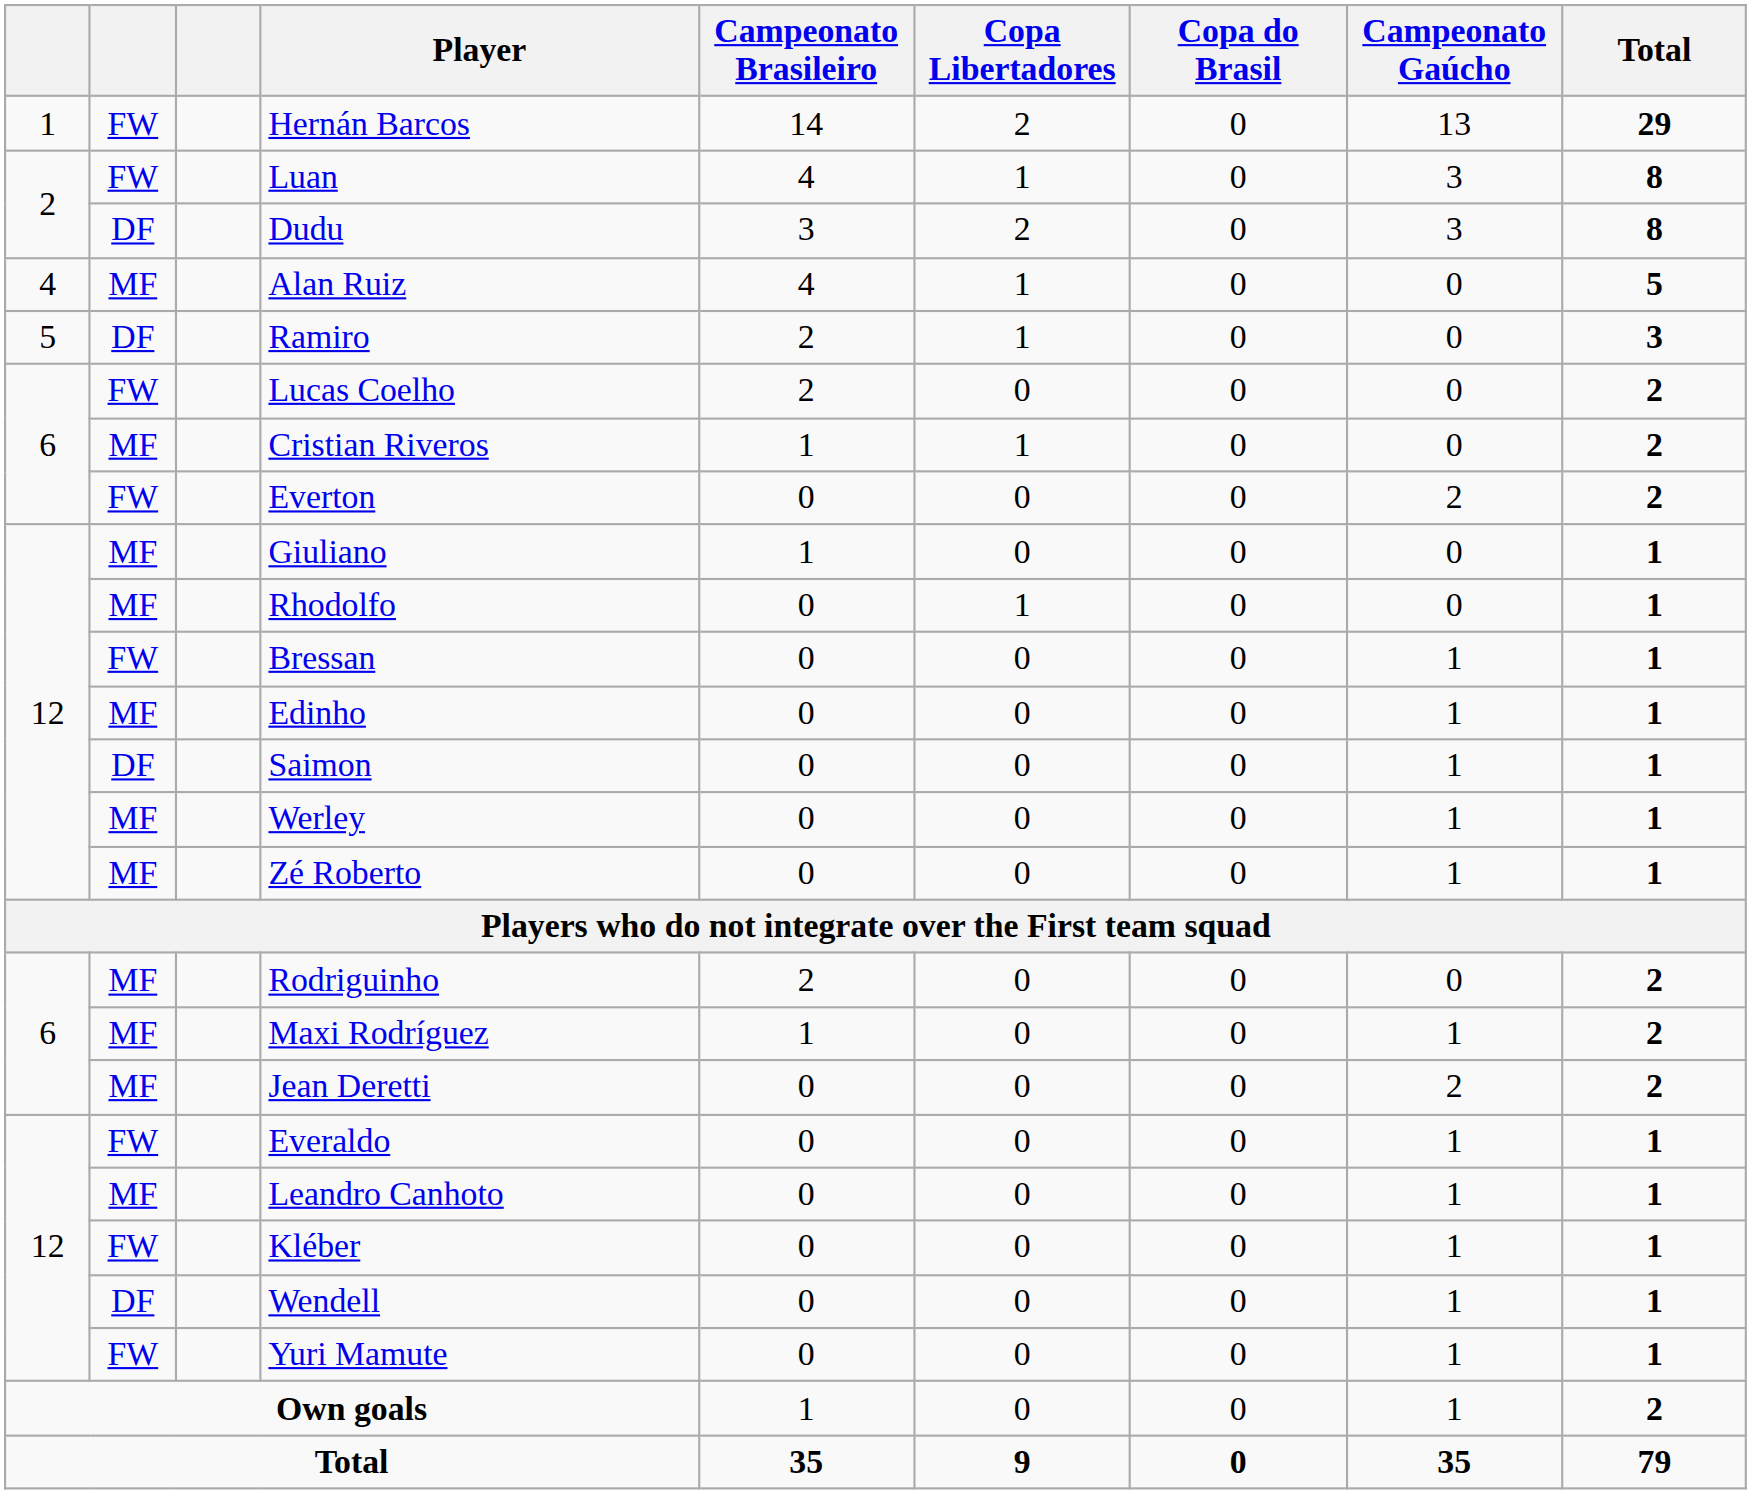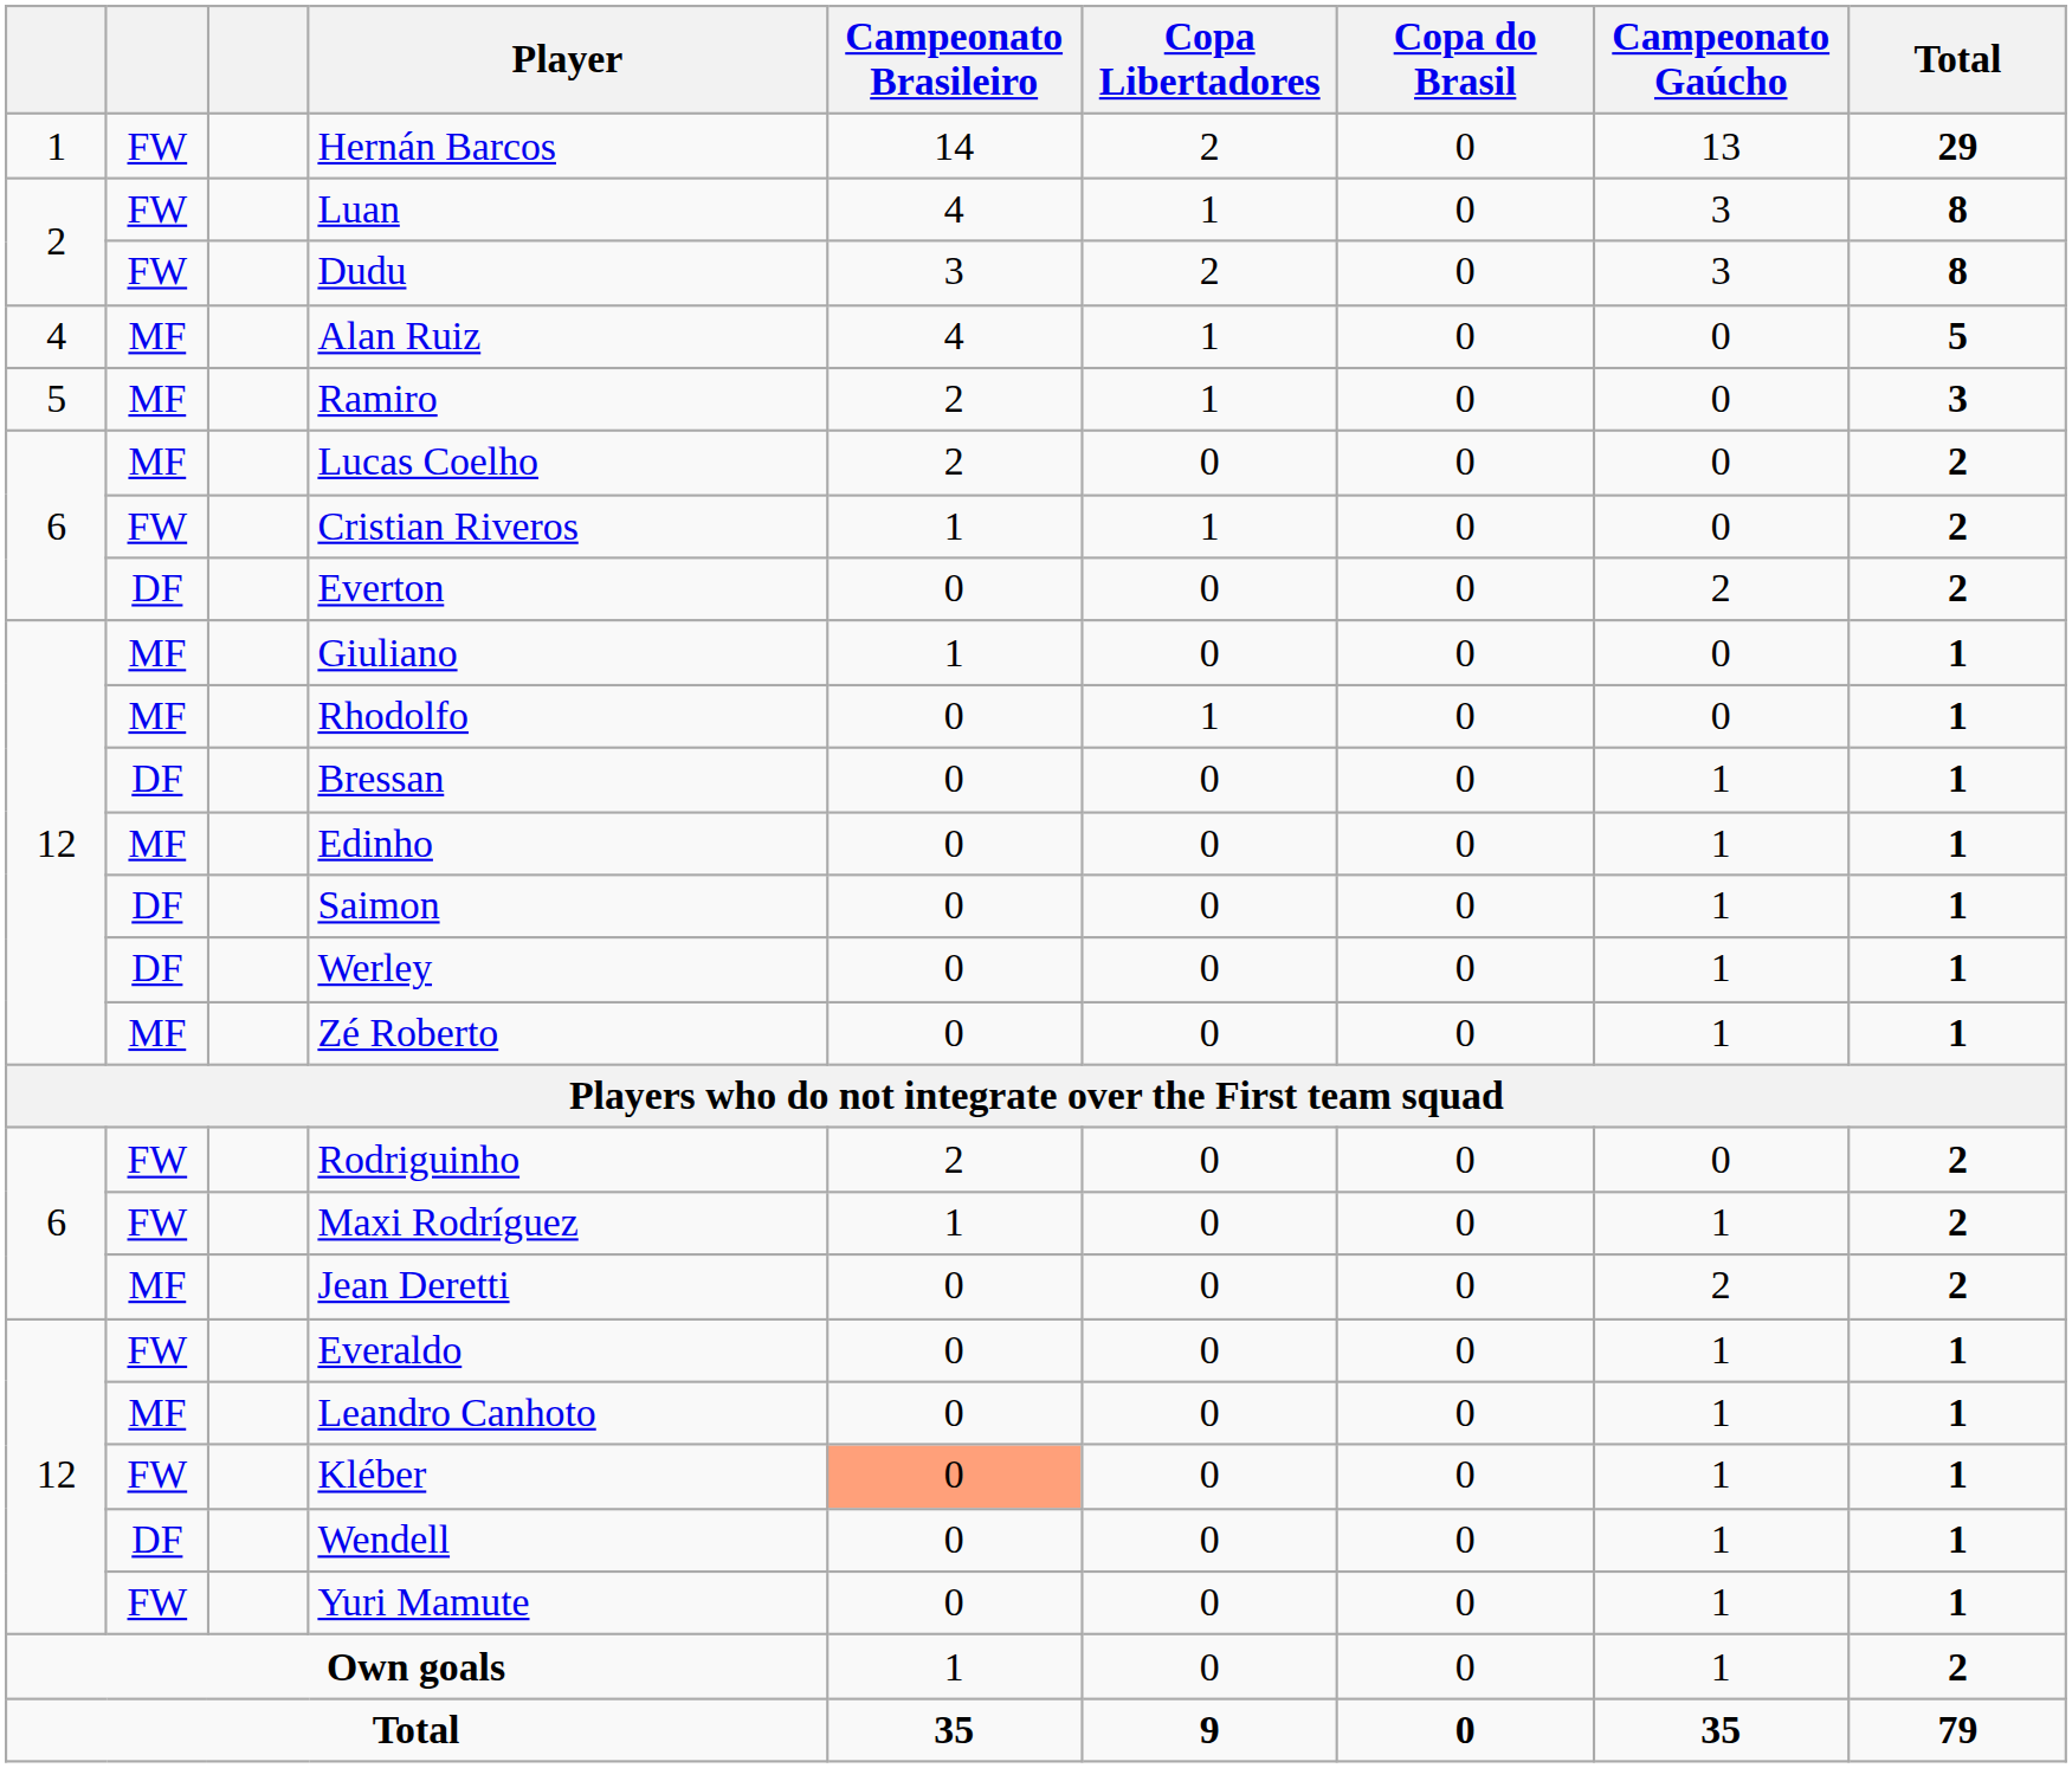Dudu | column 2: DF -> FW
Ramiro | column 2: DF -> MF
Lucas Coelho | column 2: FW -> MF
Cristian Riveros | column 2: MF -> FW
Everton | column 2: FW -> DF
Bressan | column 2: FW -> DF
Werley | column 2: MF -> DF
Rodriguinho | column 2: MF -> FW
Maxi Rodríguez | column 2: MF -> FW
Kléber | Campeonato Brasileiro: no background -> lightsalmon background
